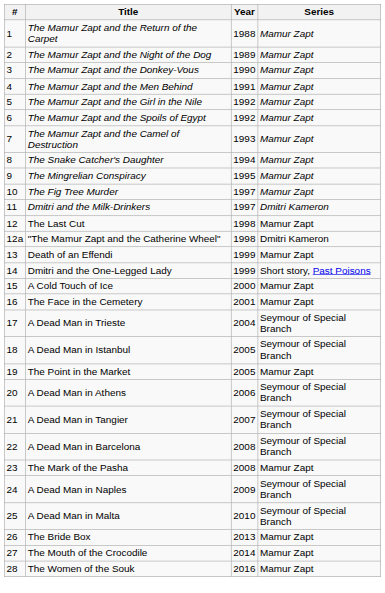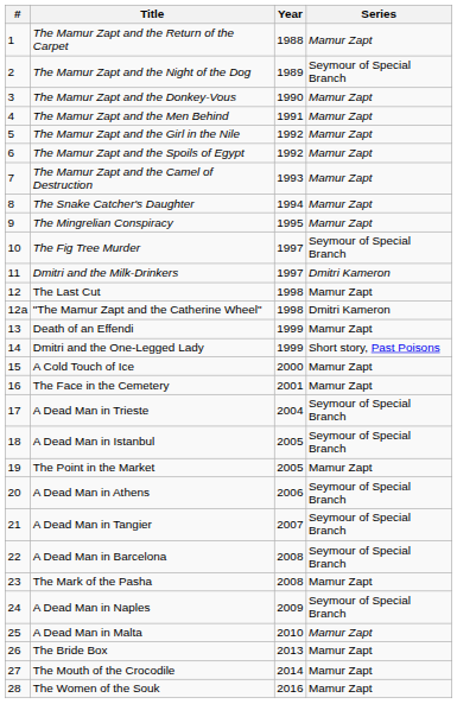The Mamur Zapt and the Night of the Dog | Series: Mamur Zapt -> Seymour of Special Branch
The Fig Tree Murder | Series: Mamur Zapt -> Seymour of Special Branch
A Dead Man in Malta | Series: Seymour of Special Branch -> Mamur Zapt
